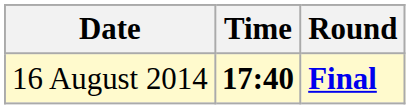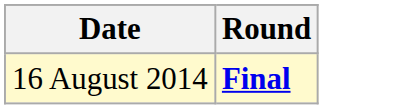- column: Time | 17:40
